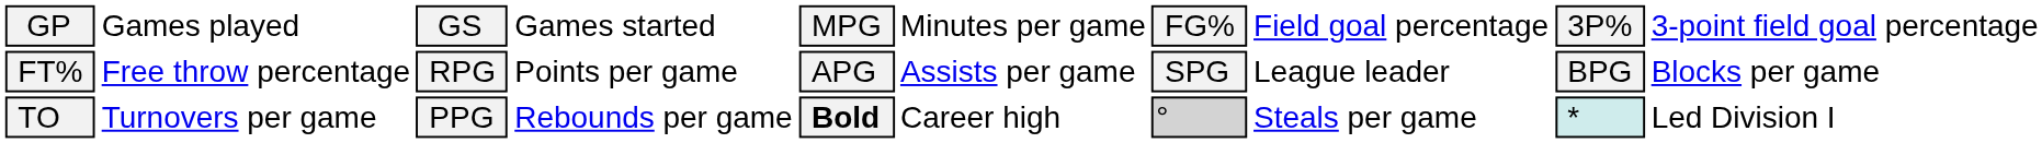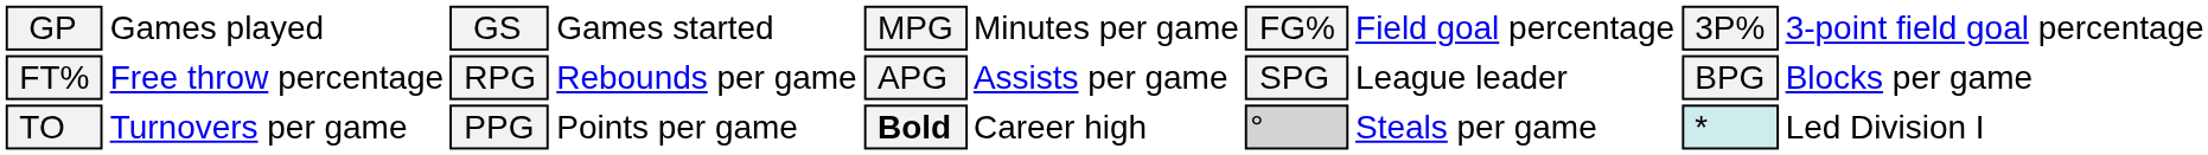FT% | column 4: Points per game -> Rebounds per game
TO | column 4: Rebounds per game -> Points per game
